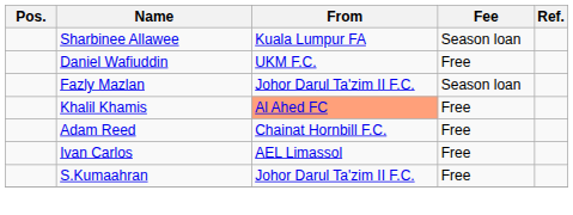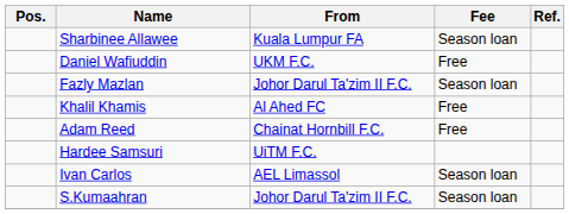Khalil Khamis | From: lightsalmon background -> no background
+ row: Hardee Samsuri | UiTM F.C.
Ivan Carlos | Fee: Free -> Season loan
S.Kumaahran | Fee: Free -> Season loan
